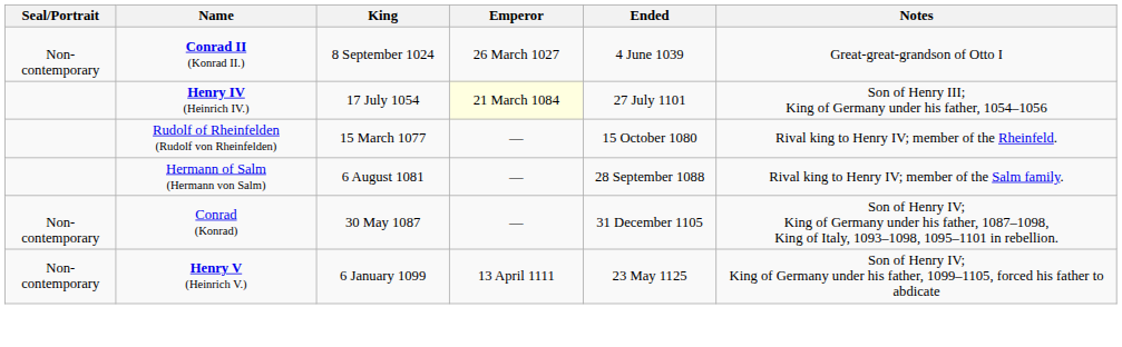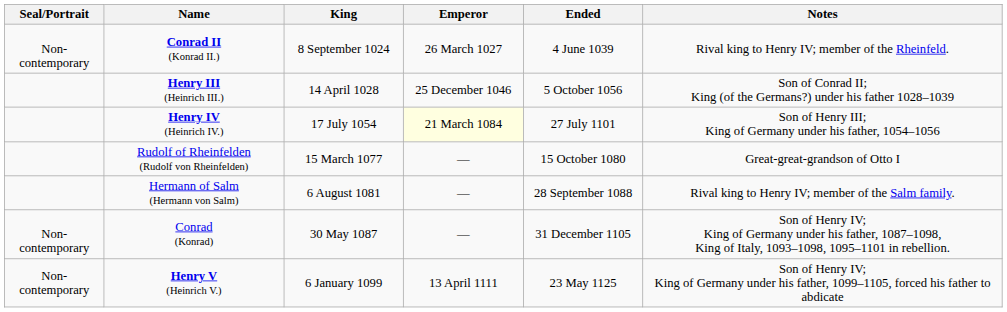Conrad II (Konrad II.) | Notes: Great-great-grandson of Otto I -> Rival king to Henry IV; member of the Rheinfeld.
+ row: Henry III (Heinrich III.) | 14 April 1028 | 25 December 1046 | 5 October 1056 | Son of Conrad II; King (of the Germans?) under his father 1028–1039
Rudolf of Rheinfelden (Rudolf von Rheinfelden) | Notes: Rival king to Henry IV; member of the Rheinfeld. -> Great-great-grandson of Otto I
